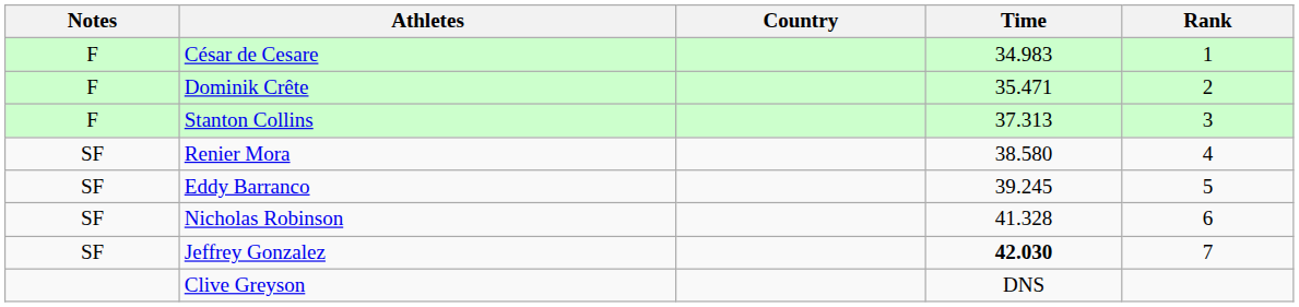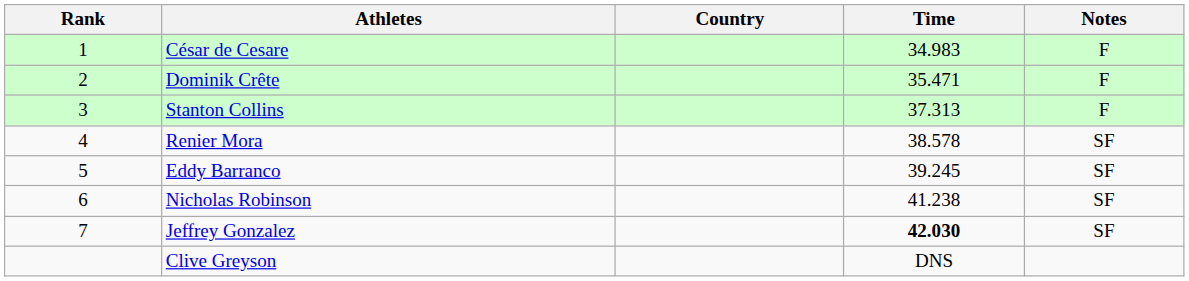columns swapped: Rank <-> Notes
Renier Mora | Time: 38.580 -> 38.578
Nicholas Robinson | Time: 41.328 -> 41.238
